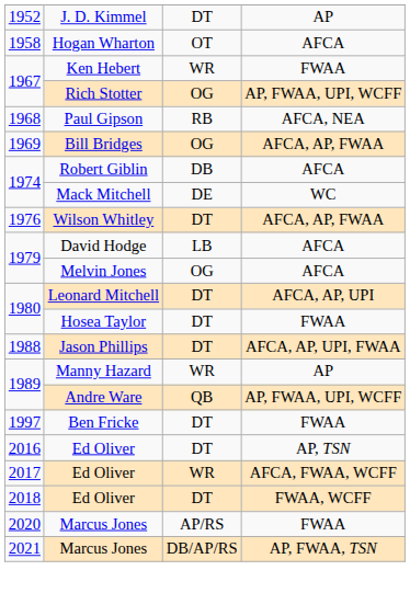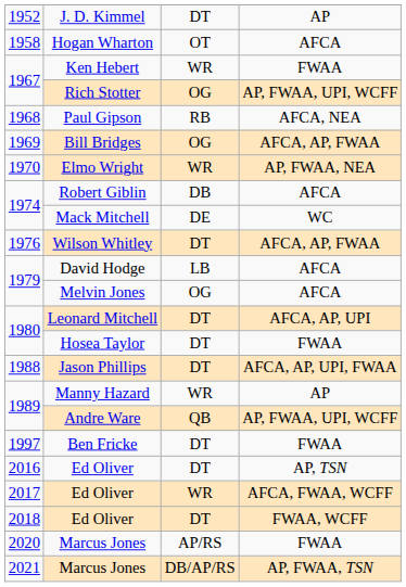+ row: 1970 | Elmo Wright | WR | AP, FWAA, NEA
